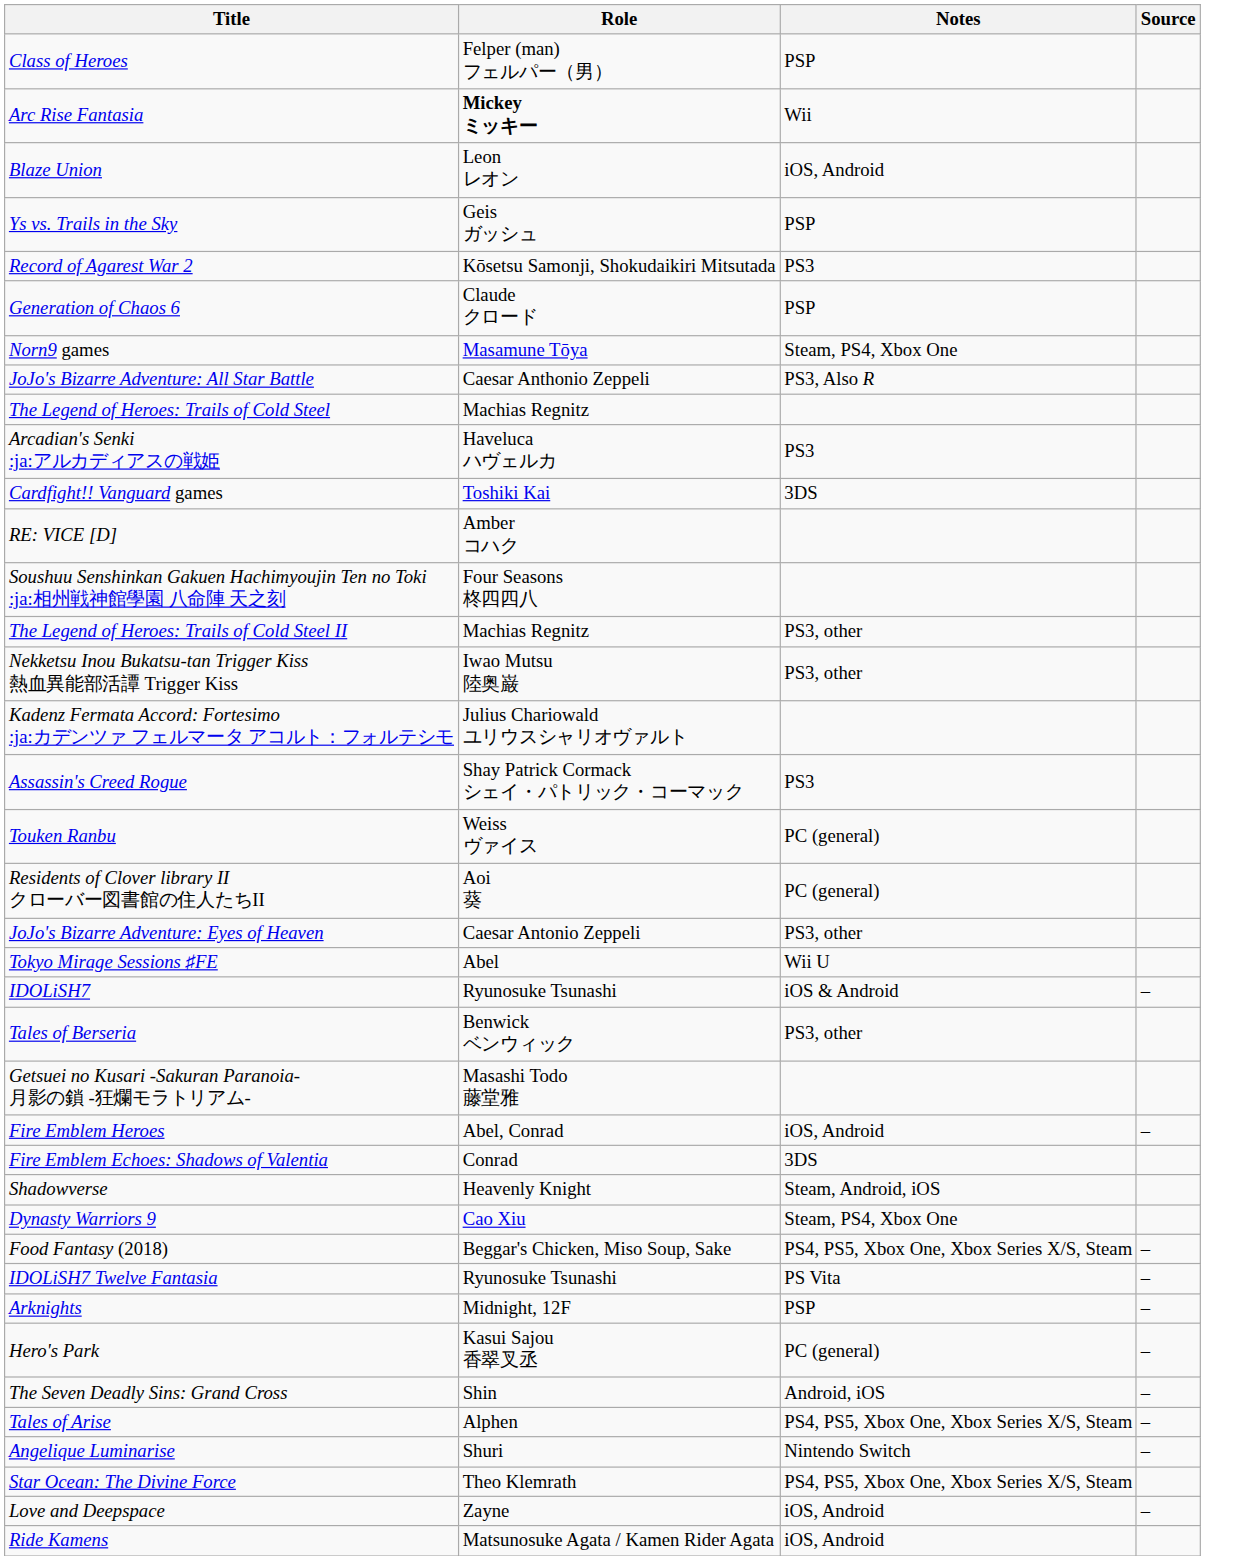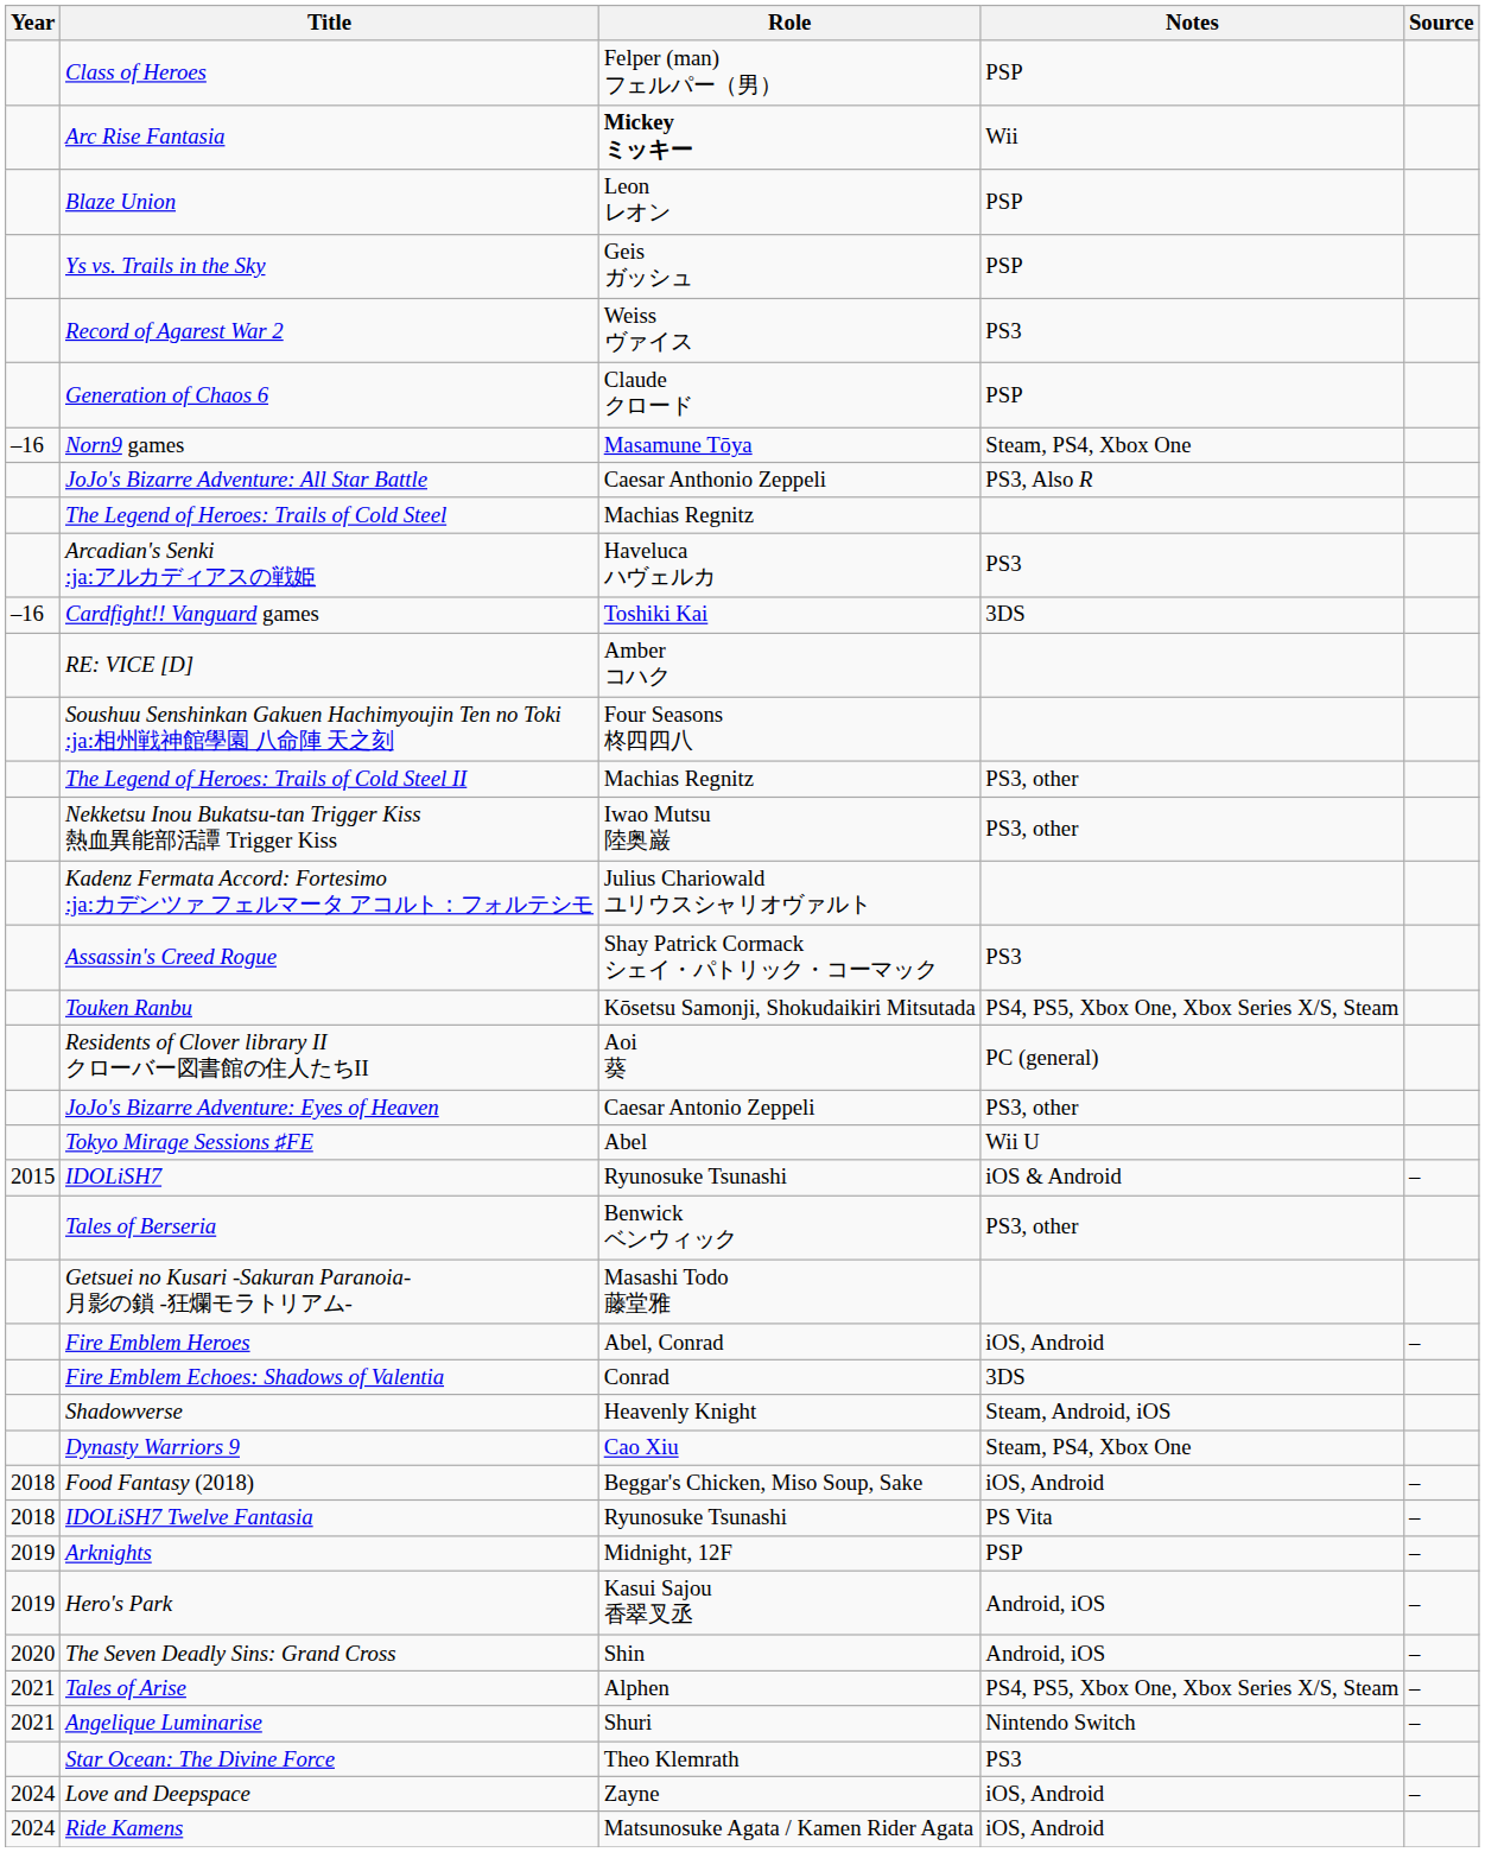+ column: Year | –16 | –16 | 2015 | 2018 | 2018 | 2019 | 2019 | 2020 | 2021 | 2021 | 2024 | 2024
Blaze Union | Notes: iOS, Android -> PSP
Record of Agarest War 2 | Role: Kōsetsu Samonji, Shokudaikiri Mitsutada -> Weiss ヴァイス
Touken Ranbu | Role: Weiss ヴァイス -> Kōsetsu Samonji, Shokudaikiri Mitsutada
Touken Ranbu | Notes: PC (general) -> PS4, PS5, Xbox One, Xbox Series X/S, Steam
Food Fantasy (2018) | Notes: PS4, PS5, Xbox One, Xbox Series X/S, Steam -> iOS, Android
Hero's Park | Notes: PC (general) -> Android, iOS
Star Ocean: The Divine Force | Notes: PS4, PS5, Xbox One, Xbox Series X/S, Steam -> PS3
